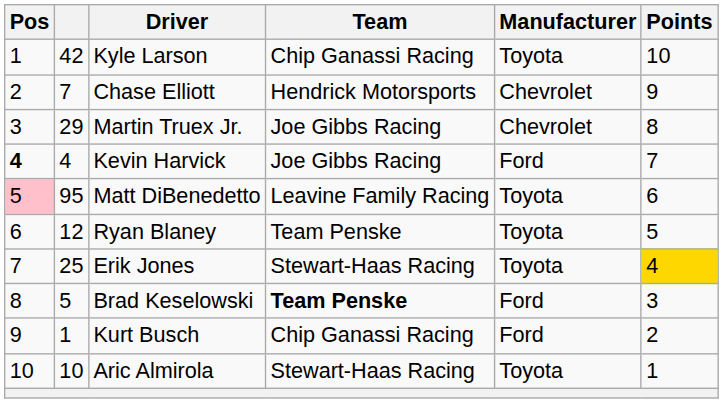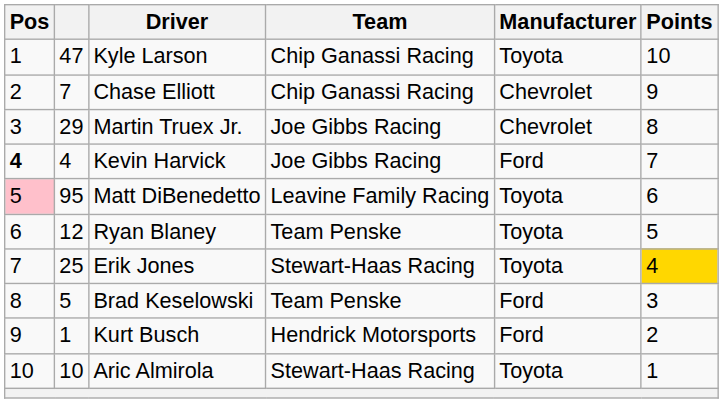Kyle Larson | column 2: 42 -> 47
Chase Elliott | Team: Hendrick Motorsports -> Chip Ganassi Racing
Brad Keselowski | Team: bold -> normal
Kurt Busch | Team: Chip Ganassi Racing -> Hendrick Motorsports
